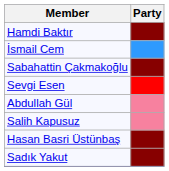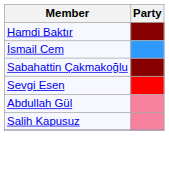- row: Hasan Basri Üstünbaş
- row: Sadık Yakut
